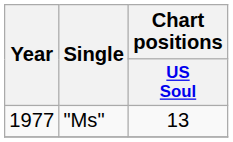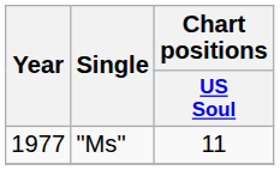"Ms" | Chart positions / US Soul: 13 -> 11
